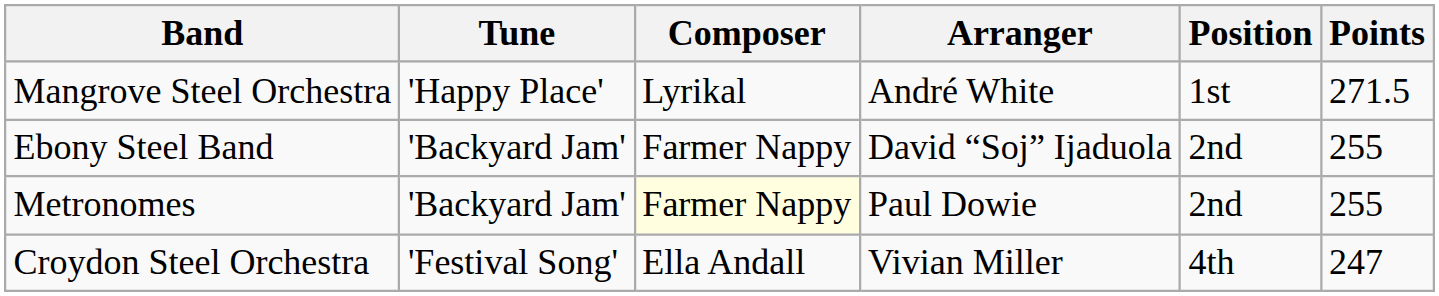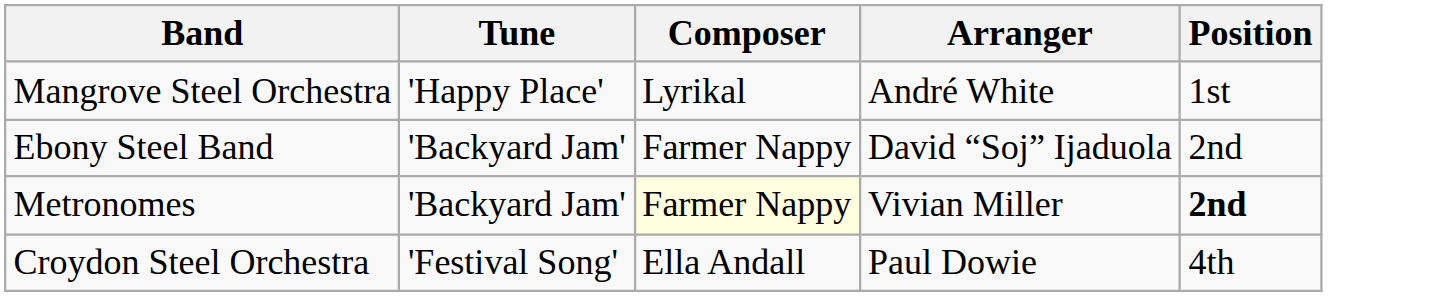- column: Points | 271.5 | 255 | 255 | 247
Metronomes | Arranger: Paul Dowie -> Vivian Miller
Metronomes | Position: normal -> bold
Croydon Steel Orchestra | Arranger: Vivian Miller -> Paul Dowie
